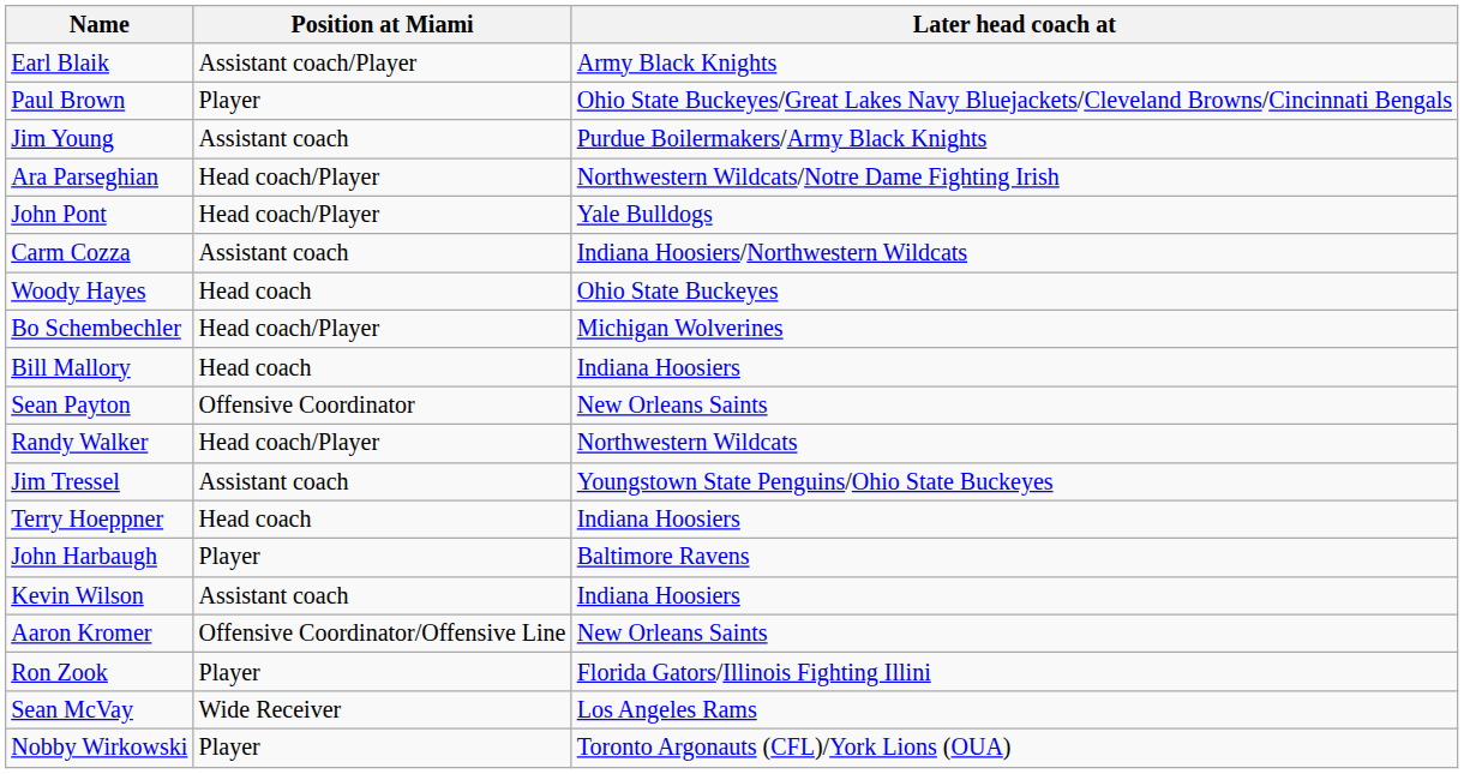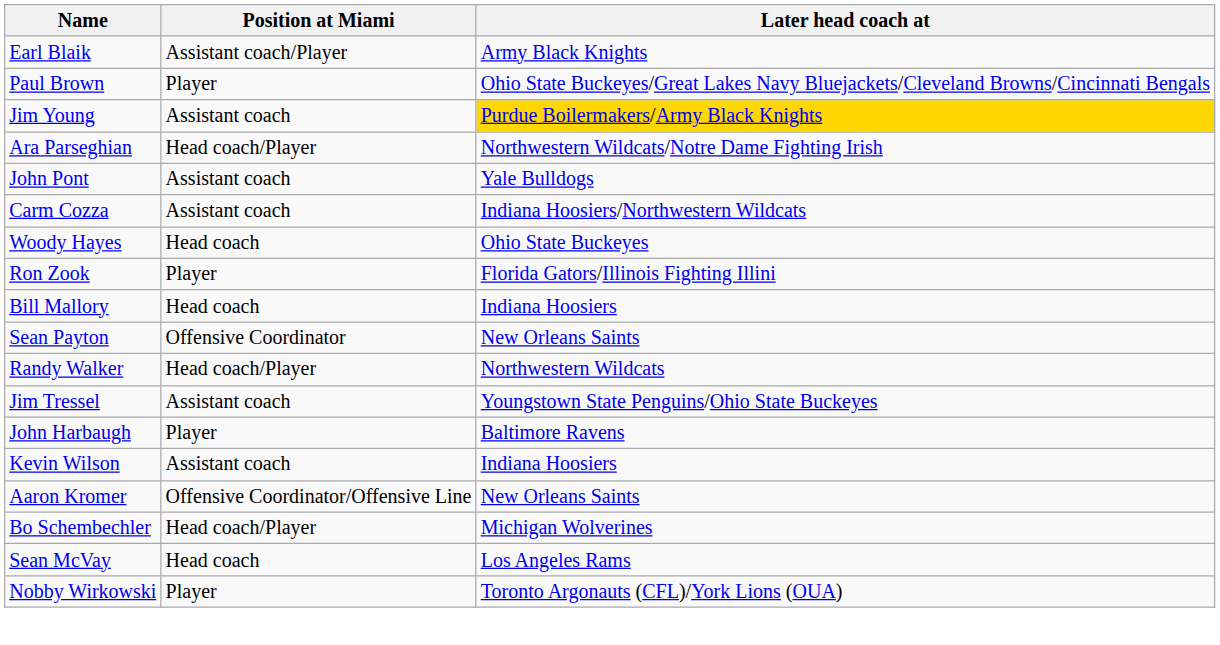Jim Young | Later head coach at: no background -> gold background
John Pont | Position at Miami: Head coach/Player -> Assistant coach
rows swapped: Bo Schembechler <-> Ron Zook
- row: Terry Hoeppner | Head coach | Indiana Hoosiers
Sean McVay | Position at Miami: Wide Receiver -> Head coach
